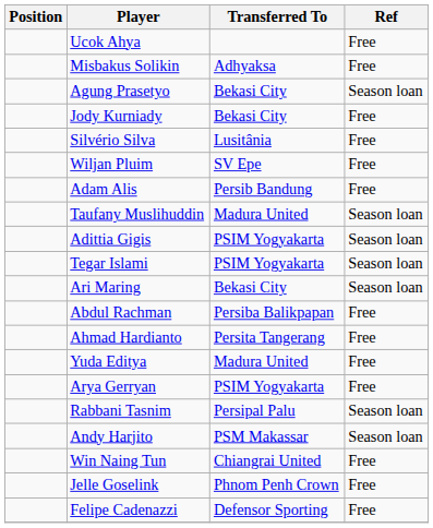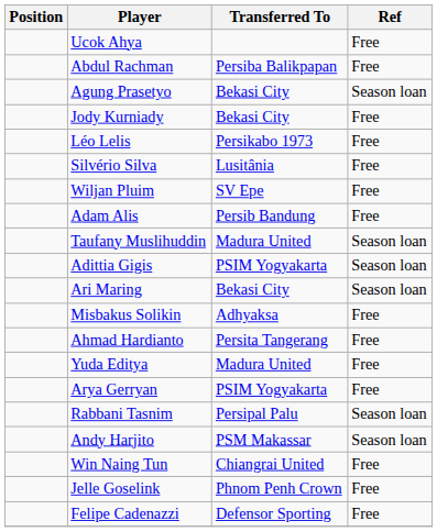rows swapped: Abdul Rachman <-> Misbakus Solikin
+ row: Léo Lelis | Persikabo 1973 | Free
- row: Tegar Islami | PSIM Yogyakarta | Season loan
